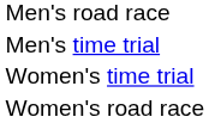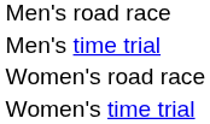rows swapped: Women's road race <-> Women's time trial
